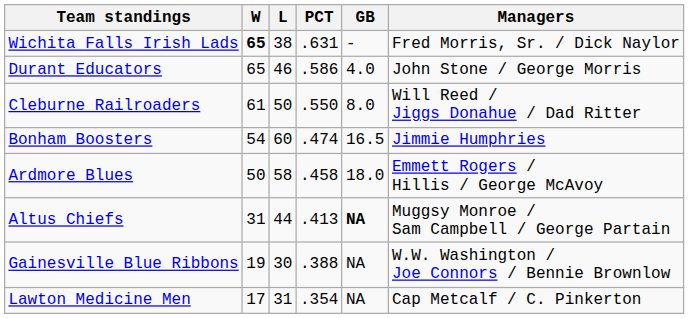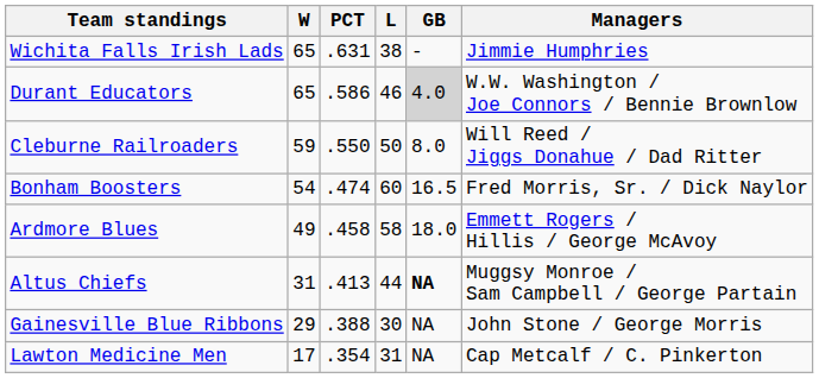columns swapped: L <-> PCT
Wichita Falls Irish Lads | W: bold -> normal
Wichita Falls Irish Lads | Managers: Fred Morris, Sr. / Dick Naylor -> Jimmie Humphries
Durant Educators | GB: no background -> lightgrey background
Durant Educators | Managers: John Stone / George Morris -> W.W. Washington / Joe Connors / Bennie Brownlow
Cleburne Railroaders | W: 61 -> 59
Bonham Boosters | Managers: Jimmie Humphries -> Fred Morris, Sr. / Dick Naylor
Ardmore Blues | W: 50 -> 49
Gainesville Blue Ribbons | W: 19 -> 29
Gainesville Blue Ribbons | Managers: W.W. Washington / Joe Connors / Bennie Brownlow -> John Stone / George Morris
